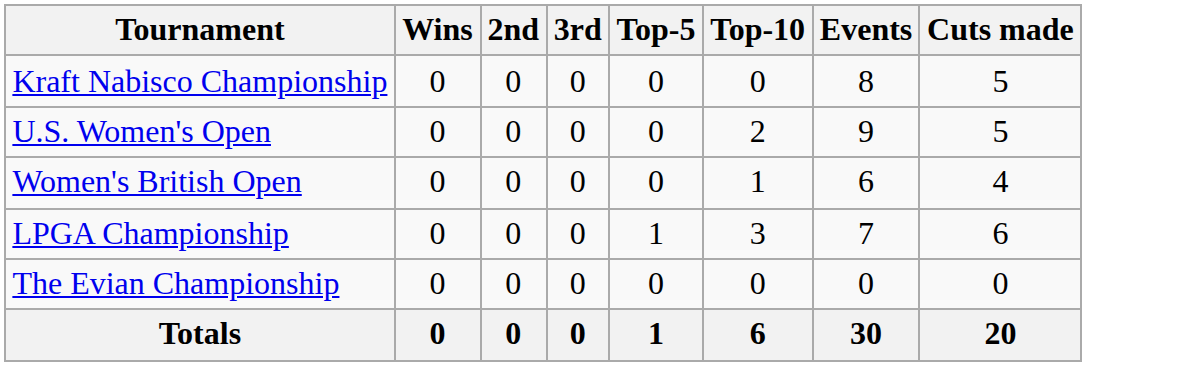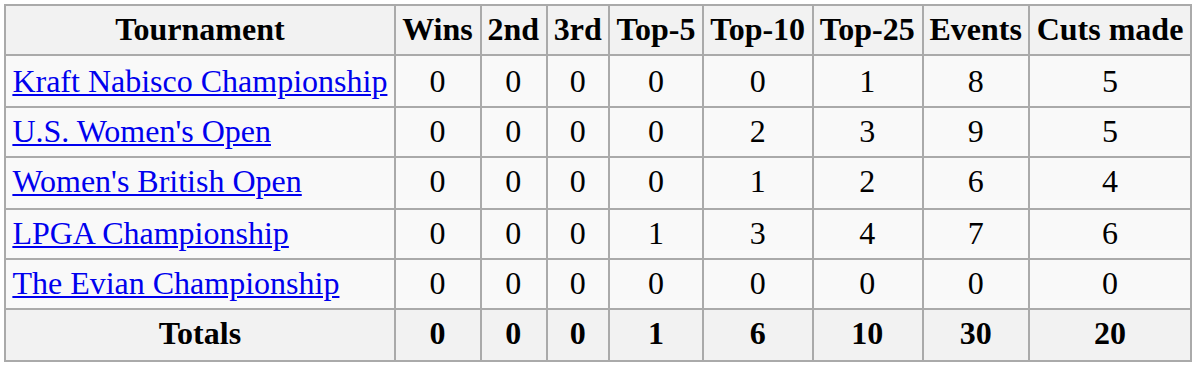+ column: Top-25 | 1 | 3 | 2 | 4 | 0 | 10
